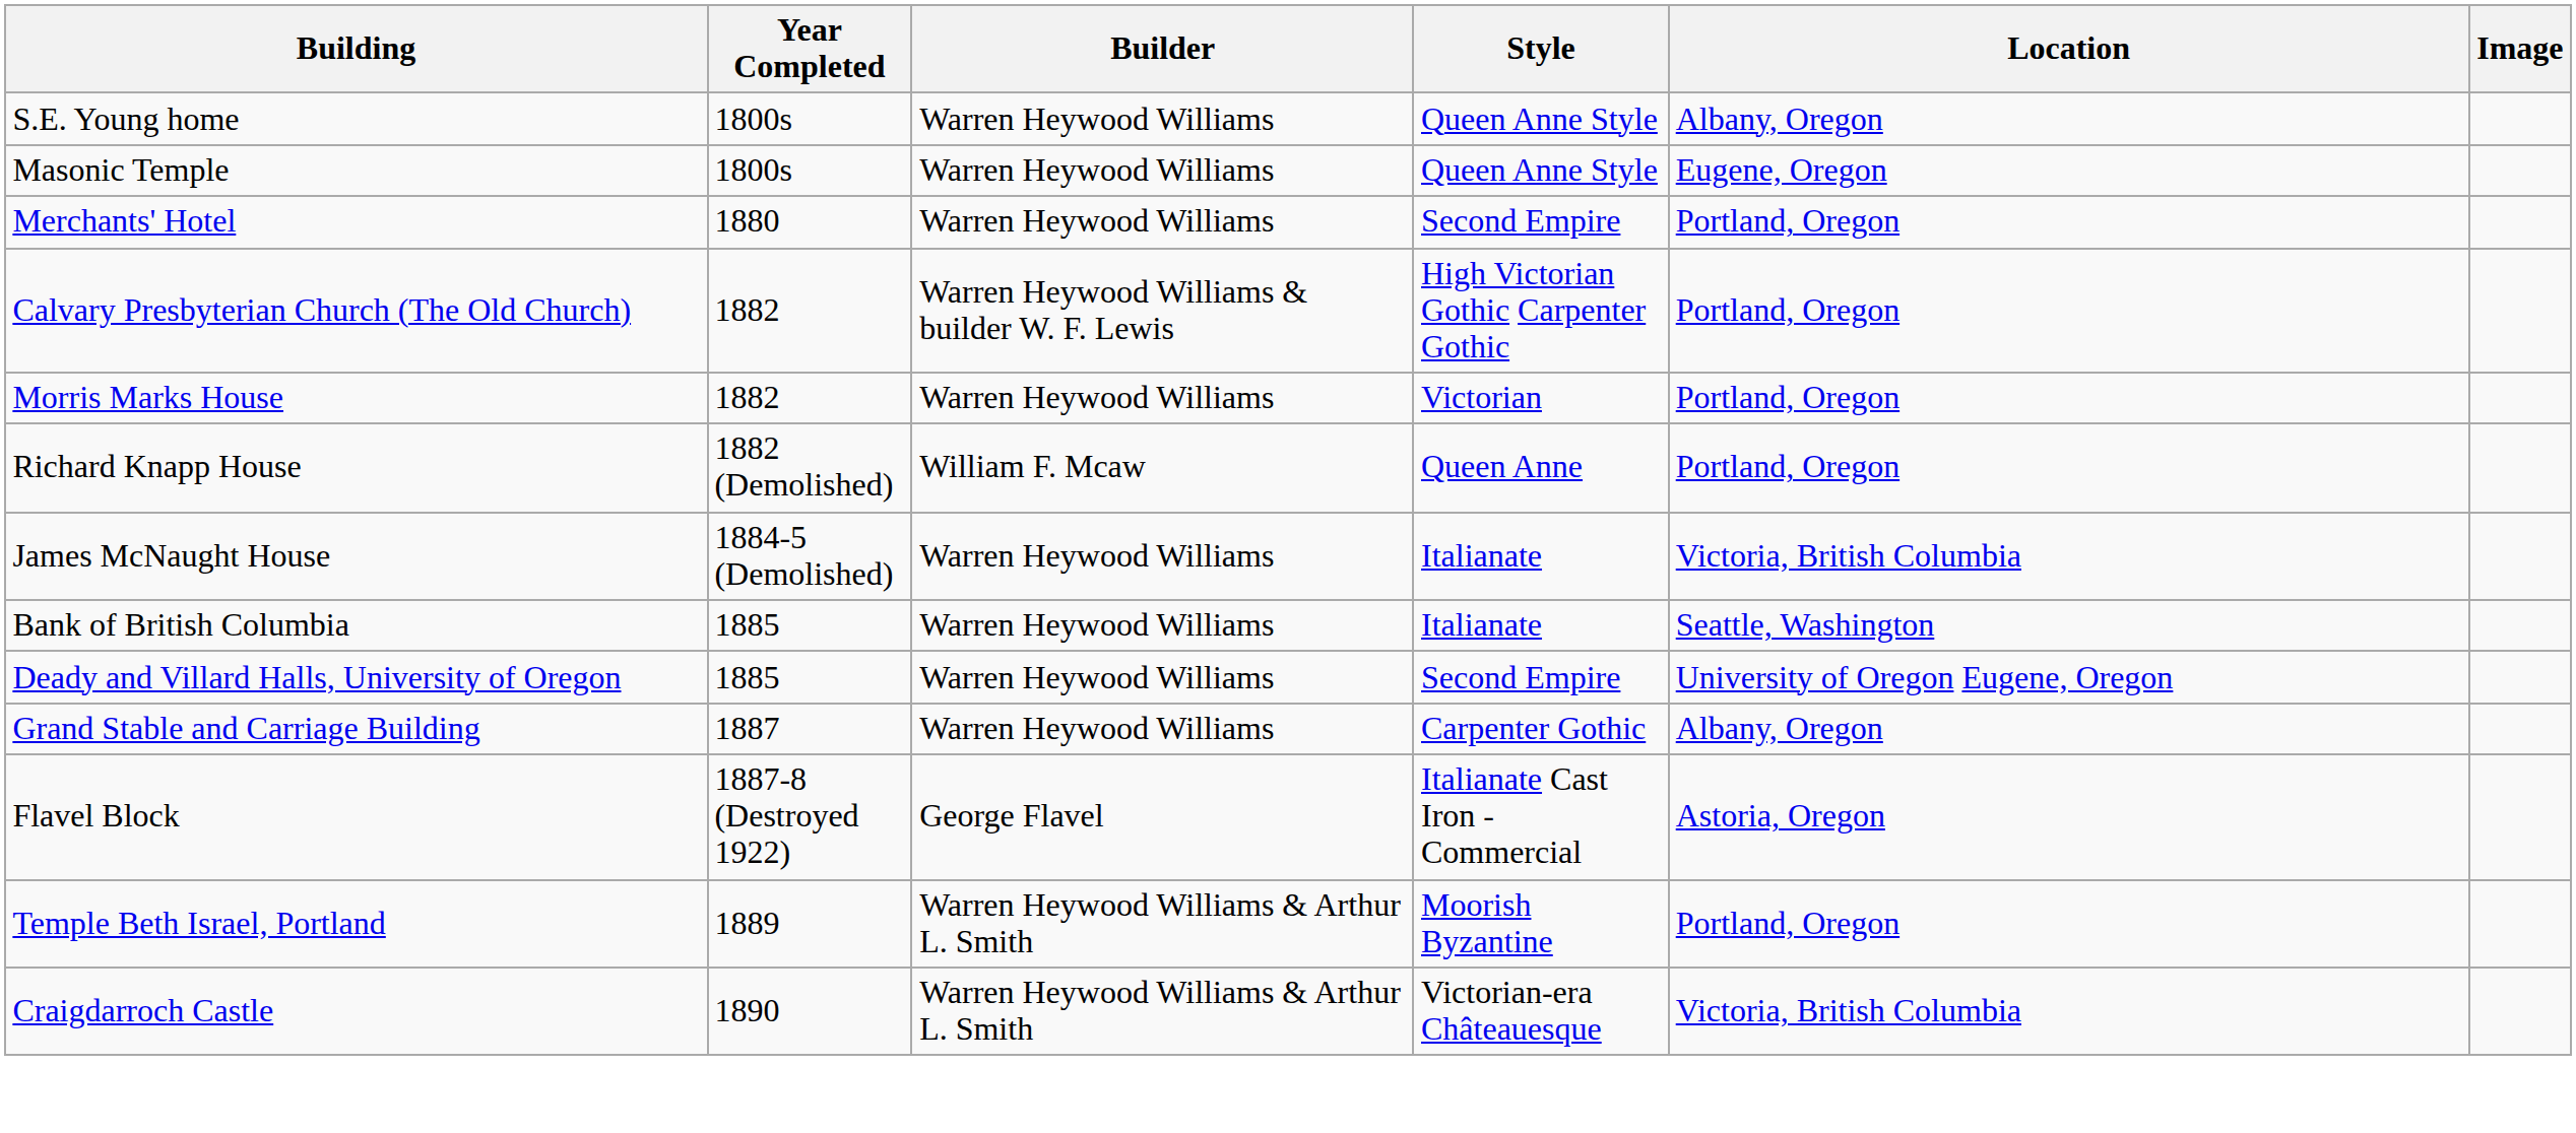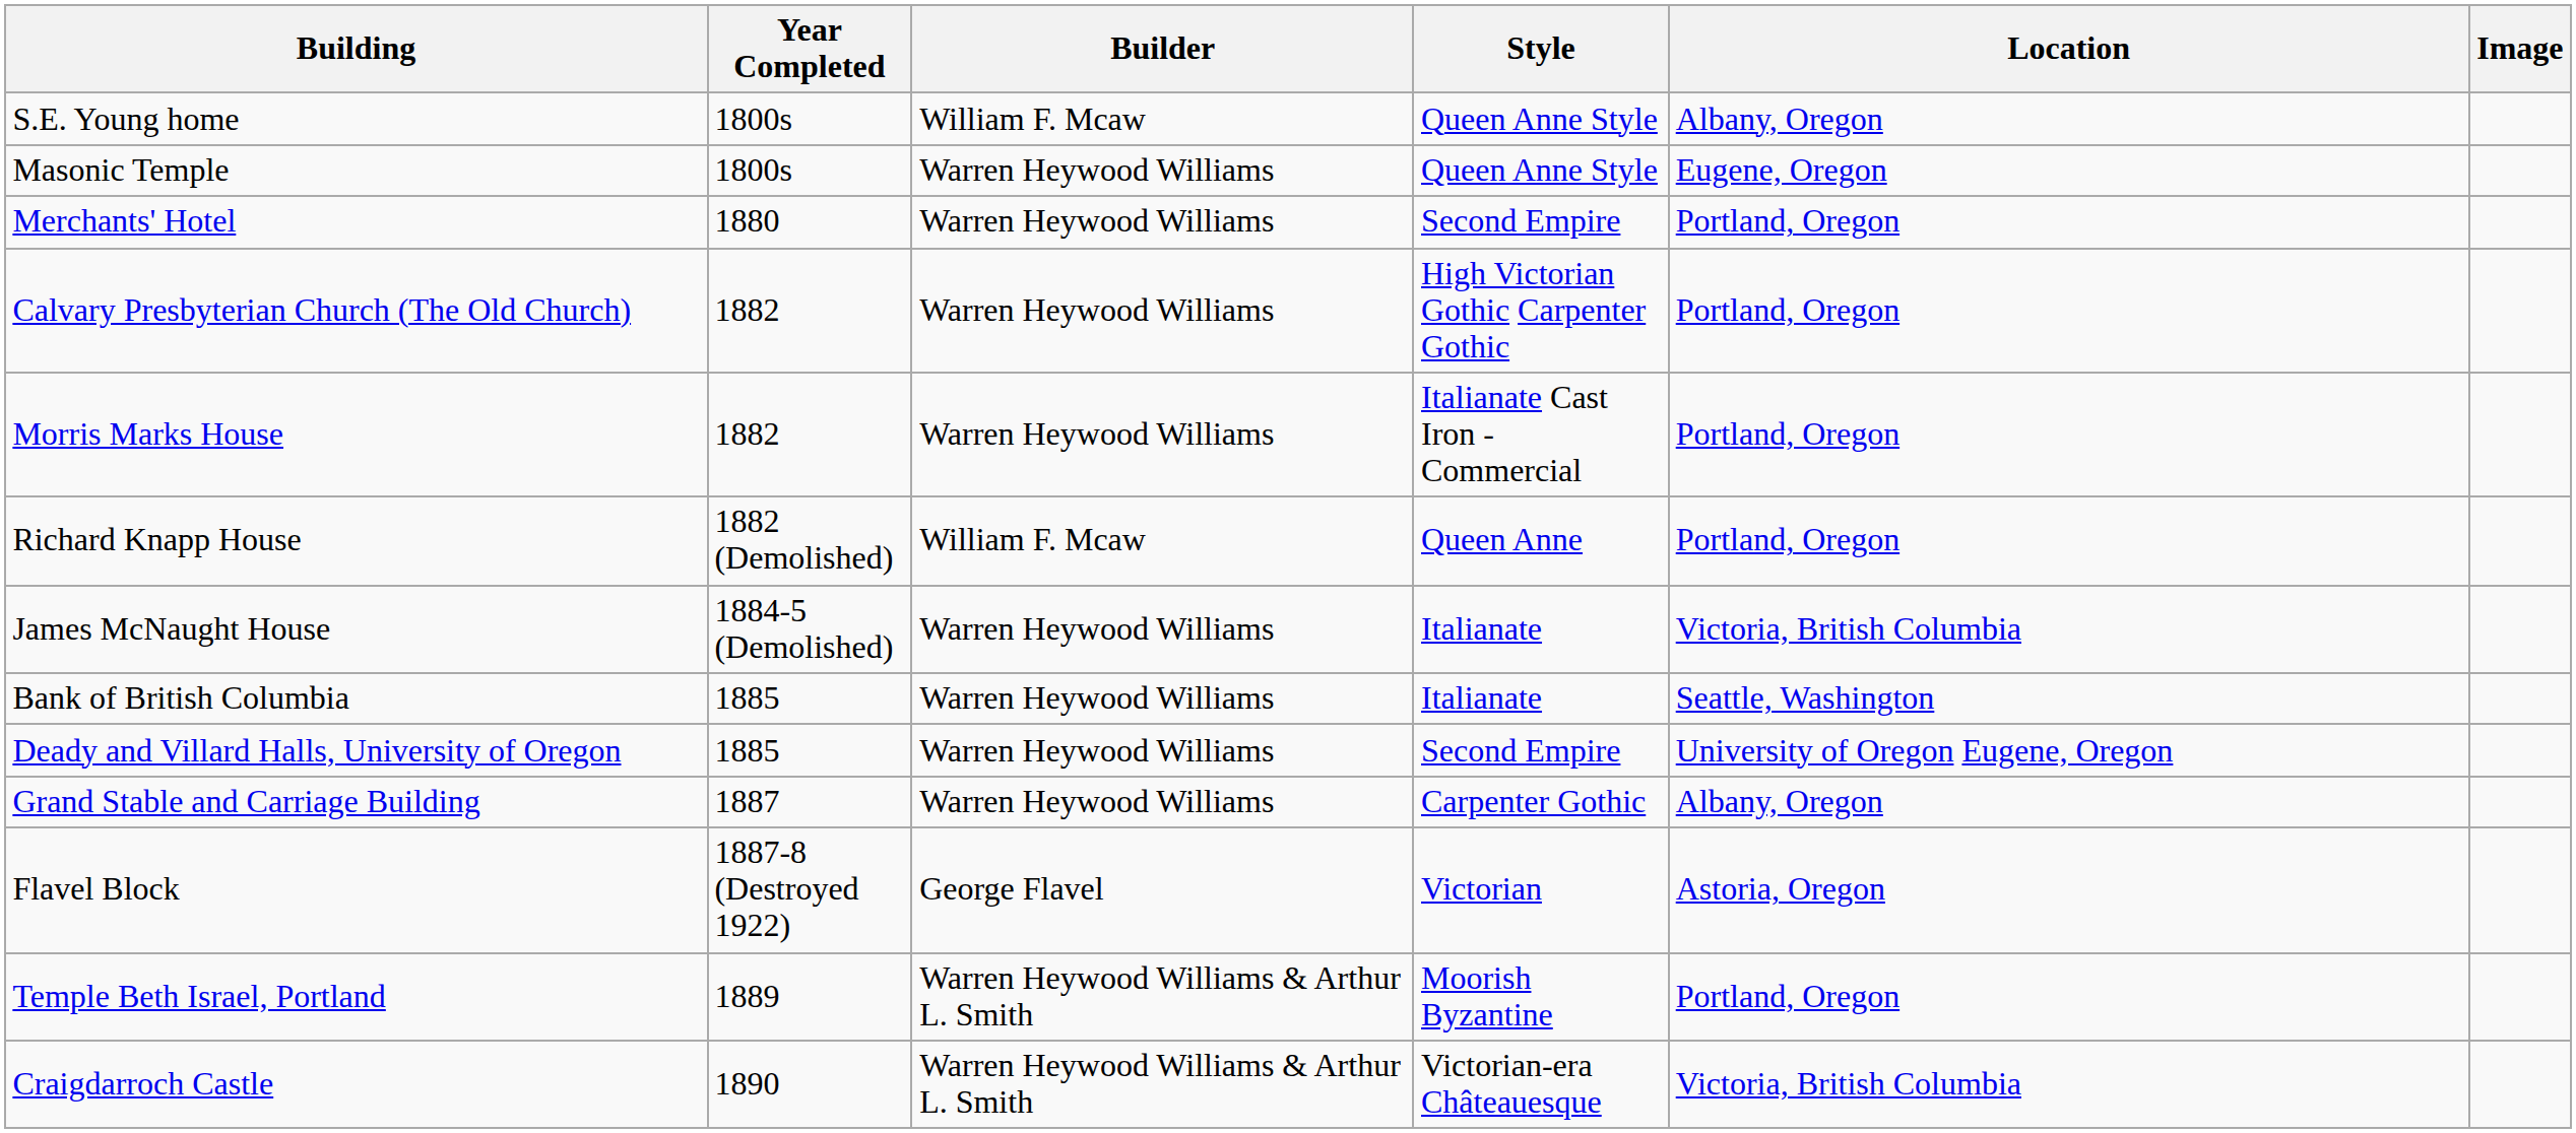S.E. Young home | Builder: Warren Heywood Williams -> William F. Mcaw
Calvary Presbyterian Church (The Old Church) | Builder: Warren Heywood Williams & builder W. F. Lewis -> Warren Heywood Williams
Morris Marks House | Style: Victorian -> Italianate Cast Iron - Commercial
Flavel Block | Style: Italianate Cast Iron - Commercial -> Victorian
